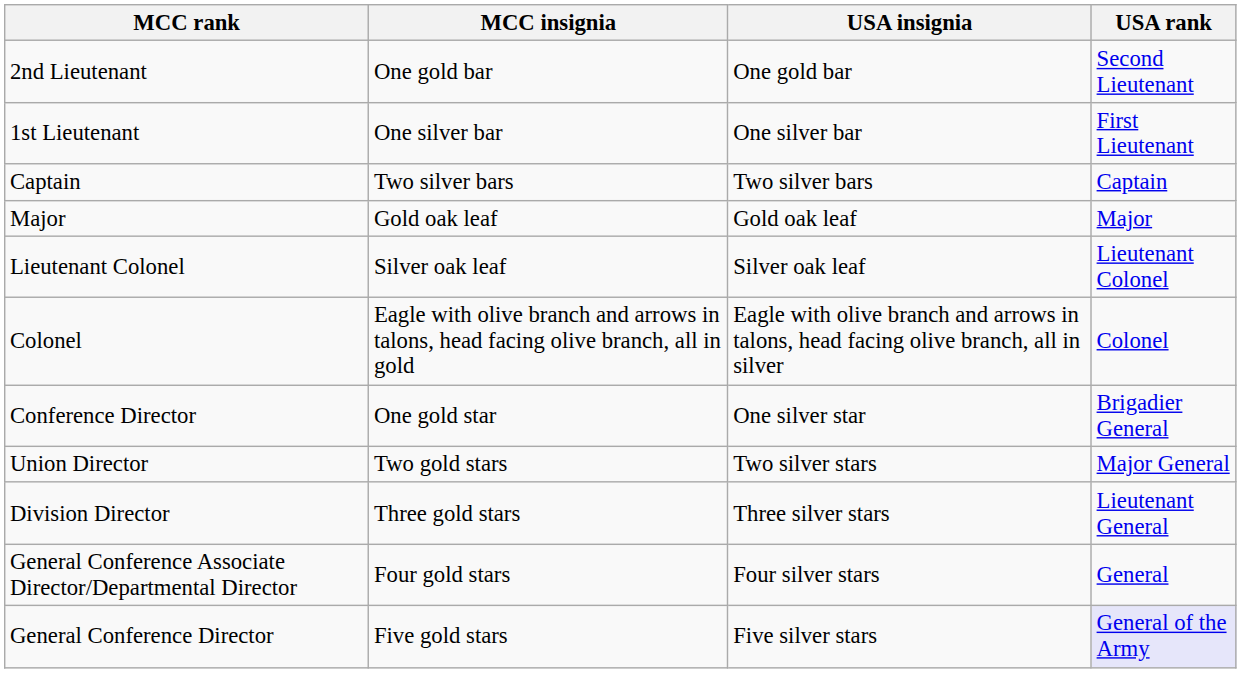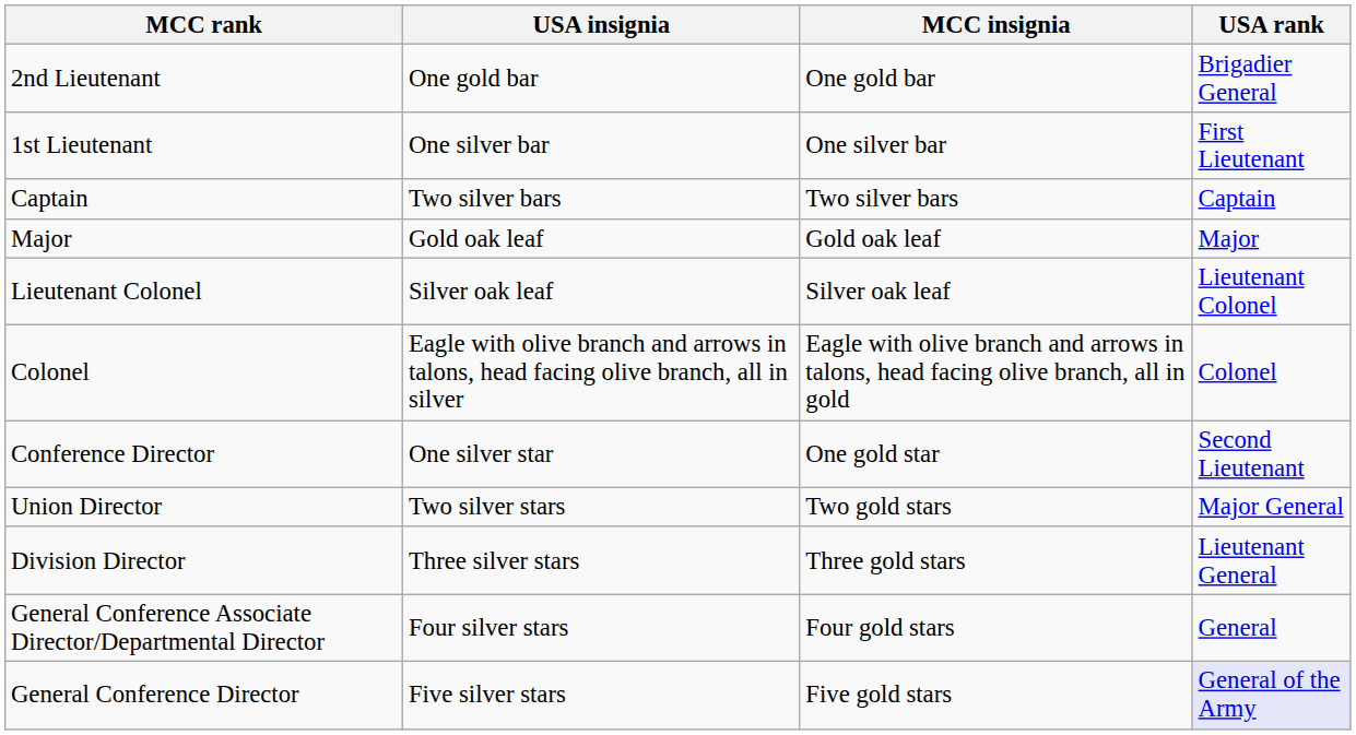columns swapped: MCC insignia <-> USA insignia
2nd Lieutenant | USA rank: Second Lieutenant -> Brigadier General
Conference Director | USA rank: Brigadier General -> Second Lieutenant
